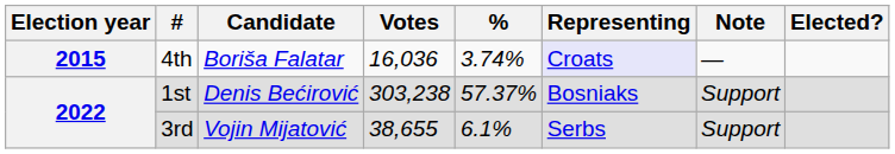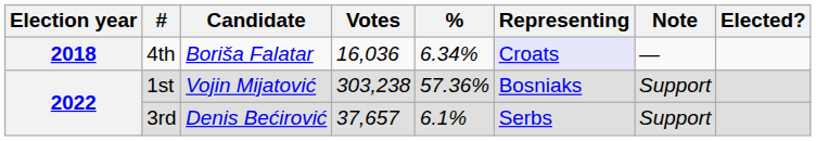4th | Election year: 2015 -> 2018
4th | %: 3.74% -> 6.34%
1st | Candidate: Denis Bećirović -> Vojin Mijatović
1st | %: 57.37% -> 57.36%
3rd | Candidate: Vojin Mijatović -> Denis Bećirović
3rd | Votes: 38,655 -> 37,657
